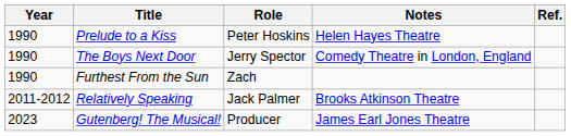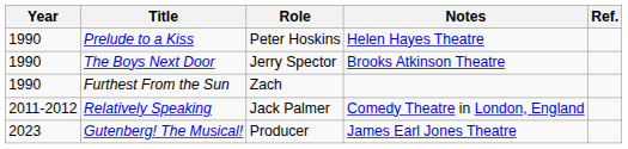The Boys Next Door | Notes: Comedy Theatre in London, England -> Brooks Atkinson Theatre
Relatively Speaking | Notes: Brooks Atkinson Theatre -> Comedy Theatre in London, England
